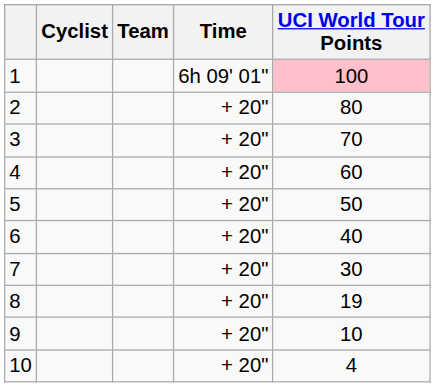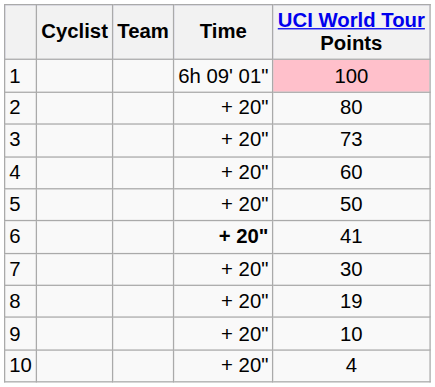3 | UCI World Tour Points: 70 -> 73
6 | Time: normal -> bold
6 | UCI World Tour Points: 40 -> 41
